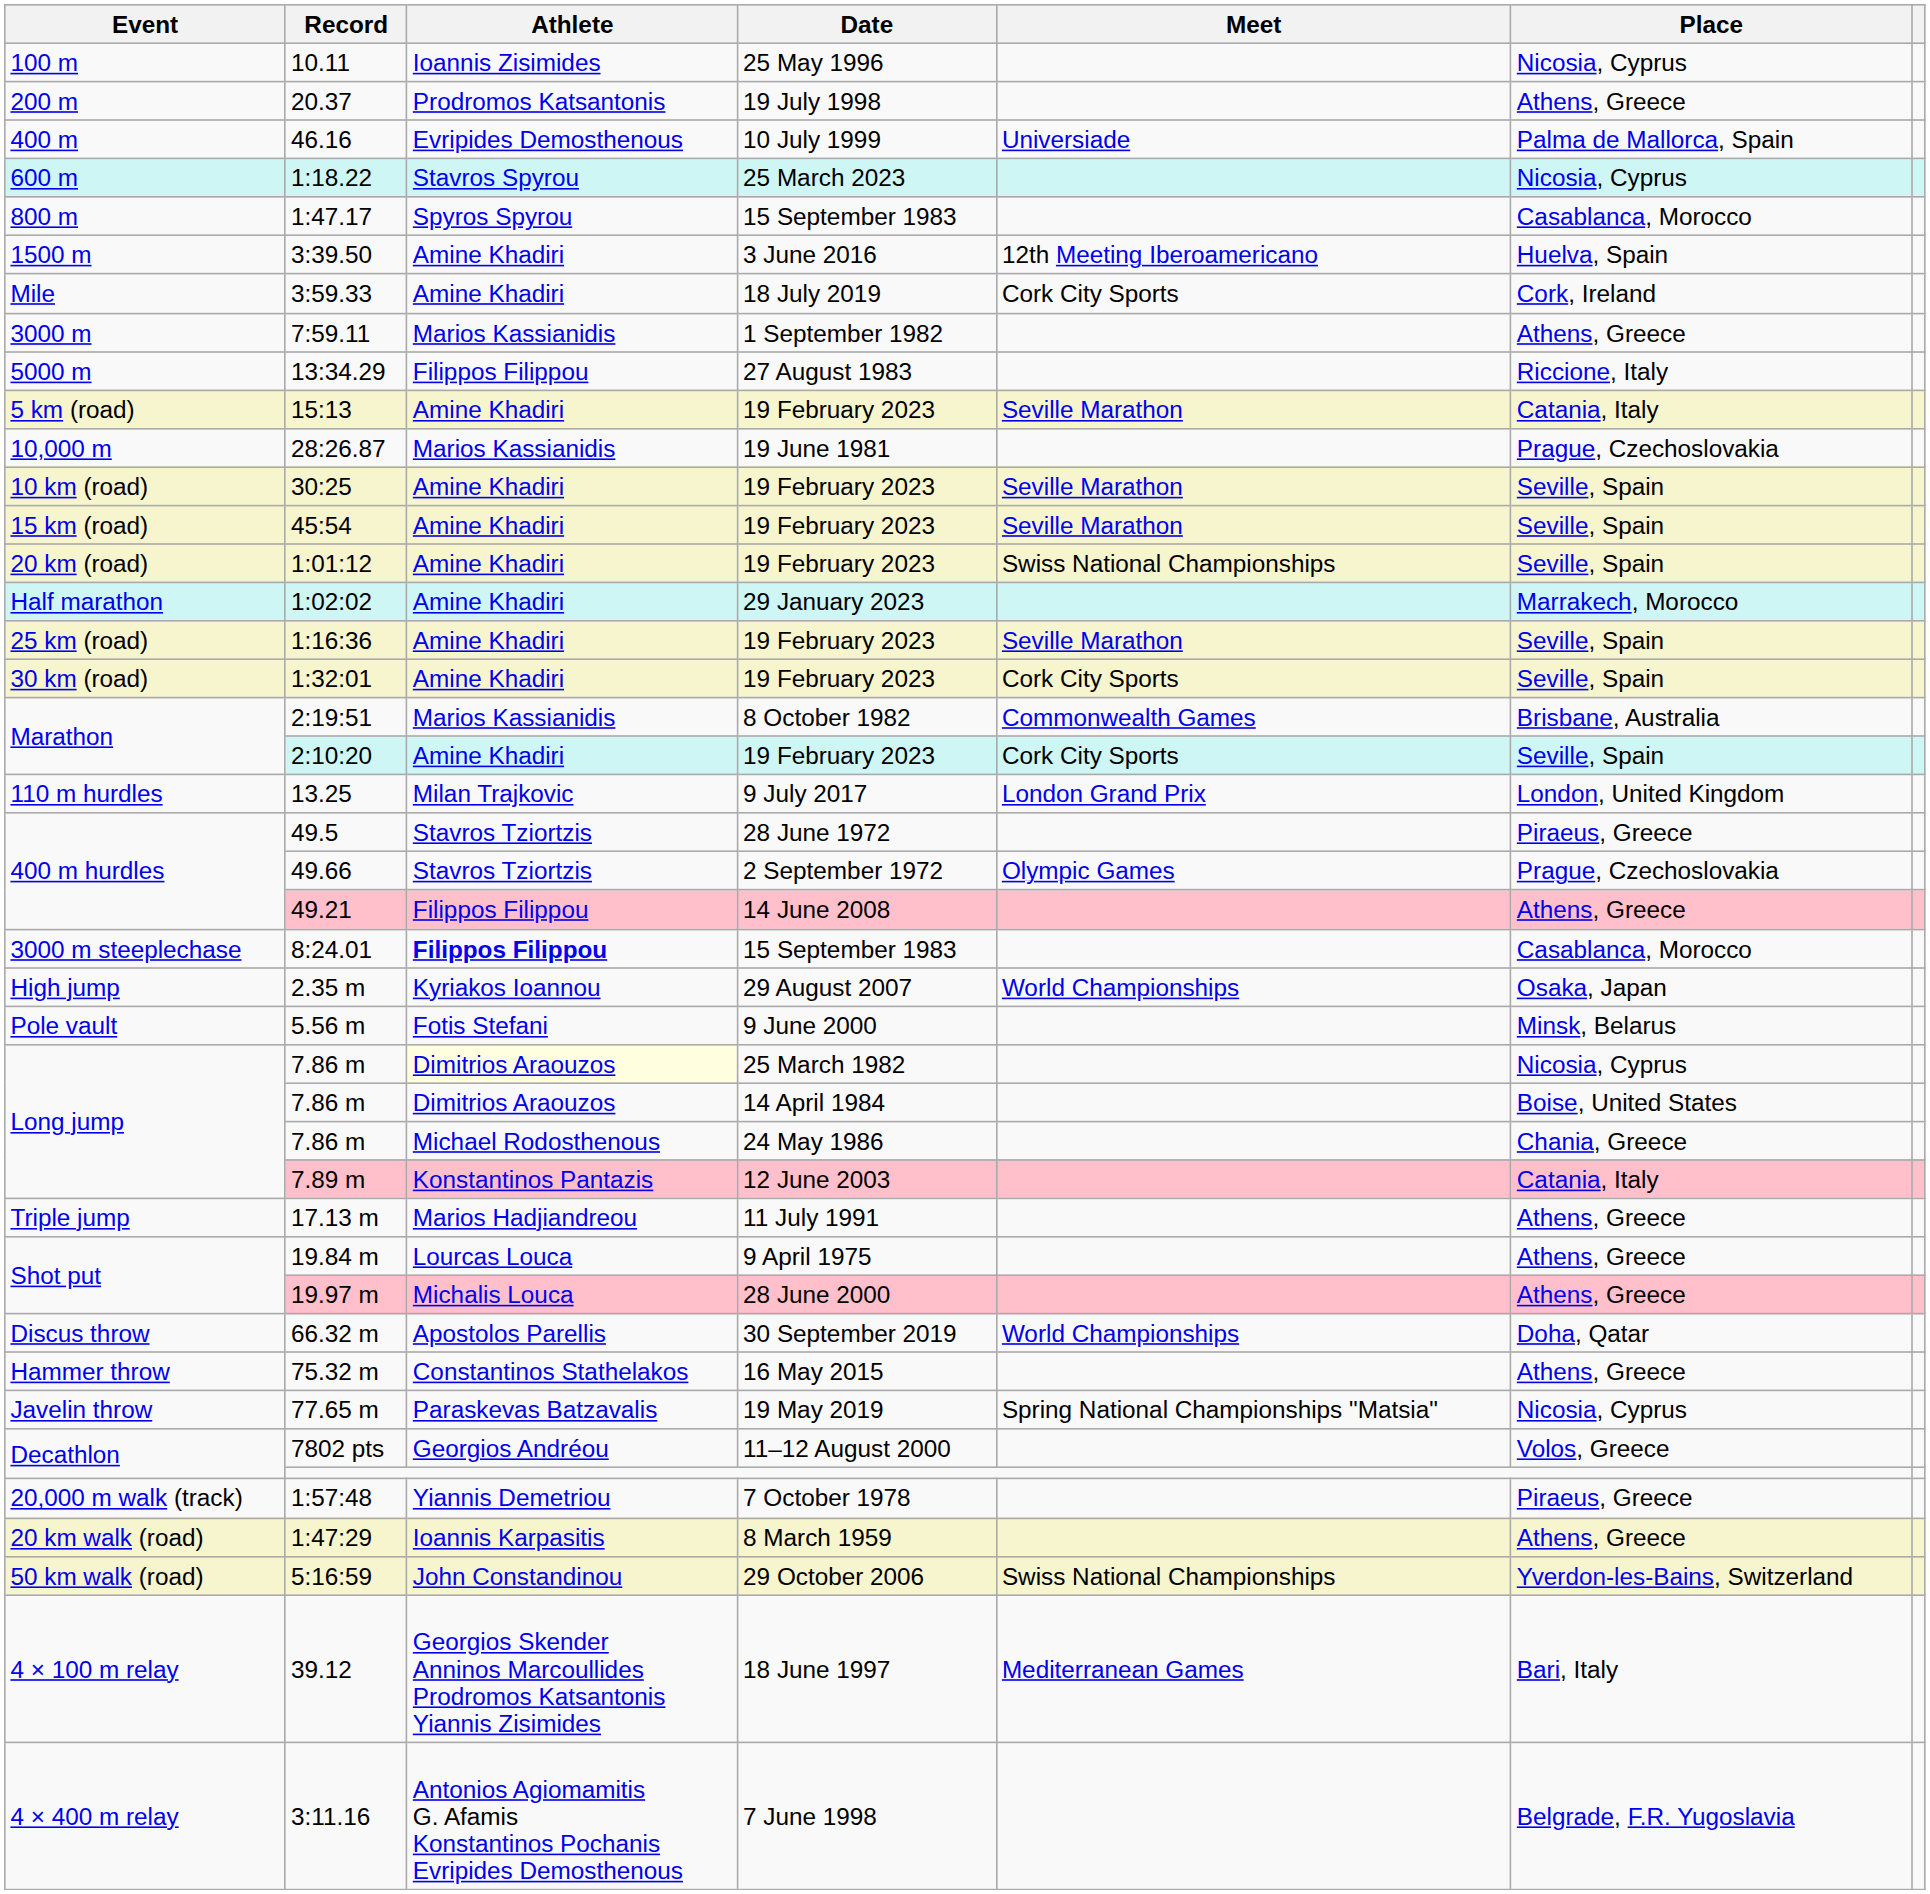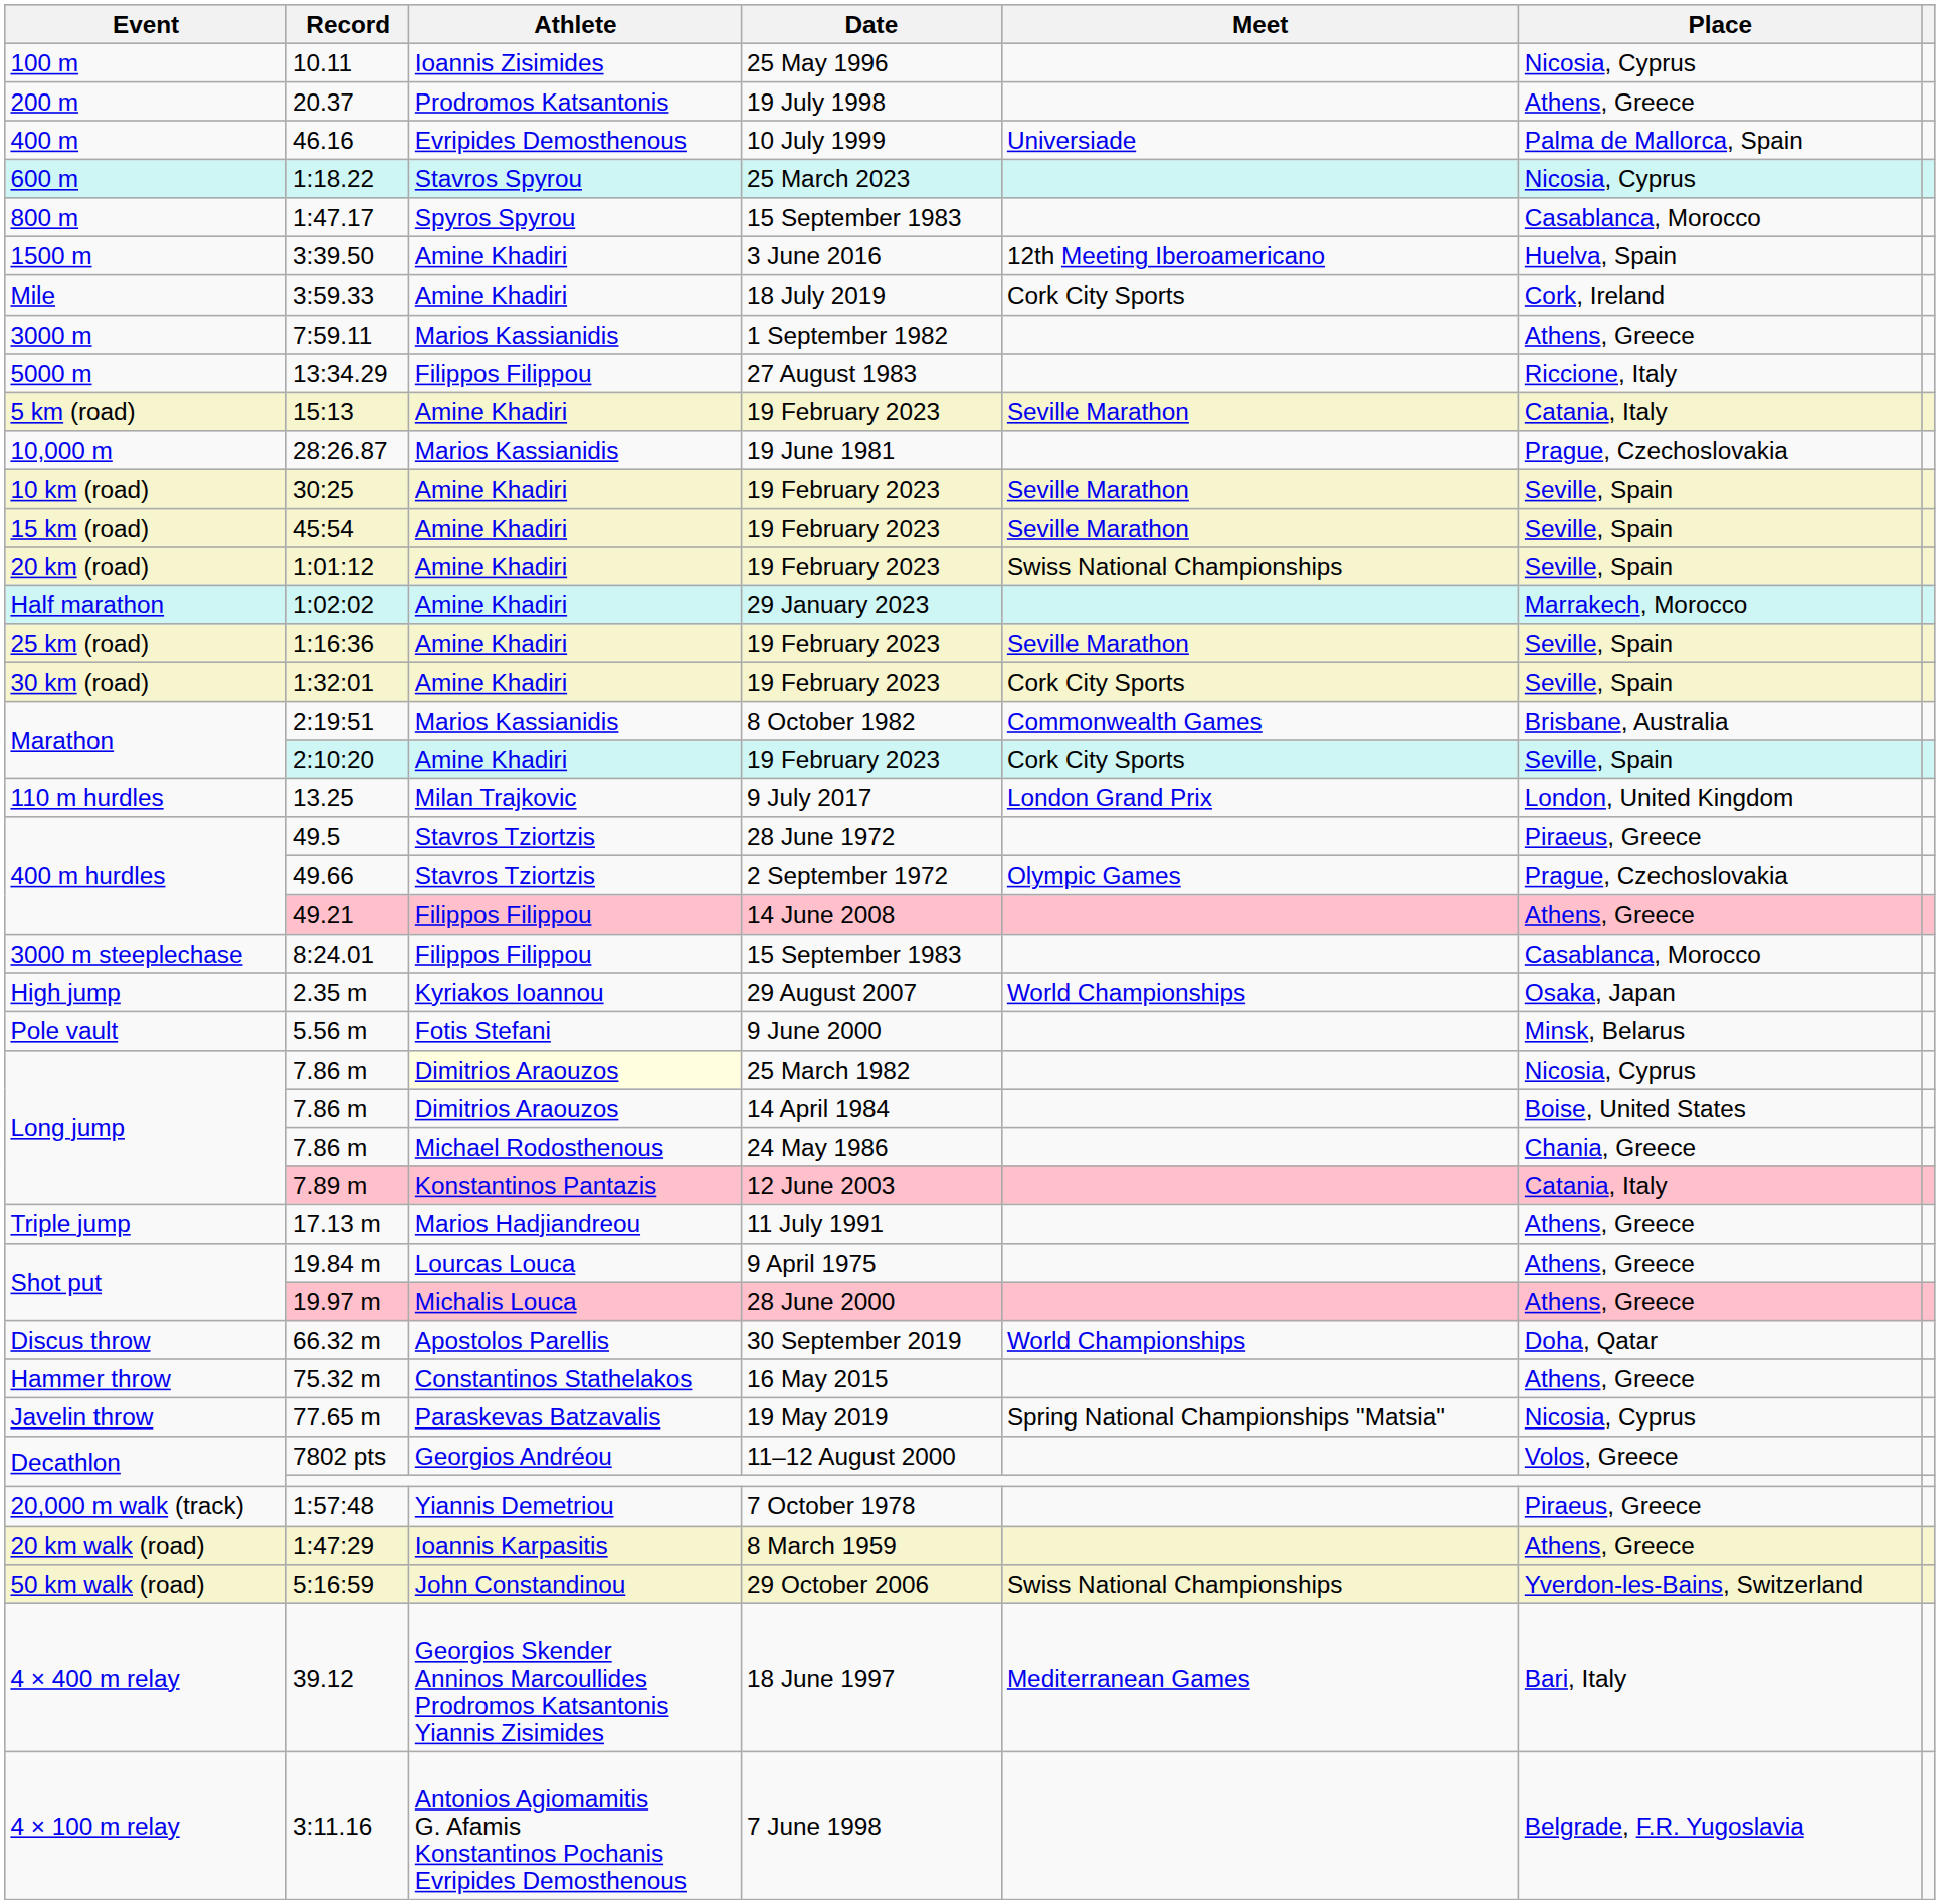8:24.01 | Athlete: bold -> normal
39.12 | Event: 4 × 100 m relay -> 4 × 400 m relay
3:11.16 | Event: 4 × 400 m relay -> 4 × 100 m relay
